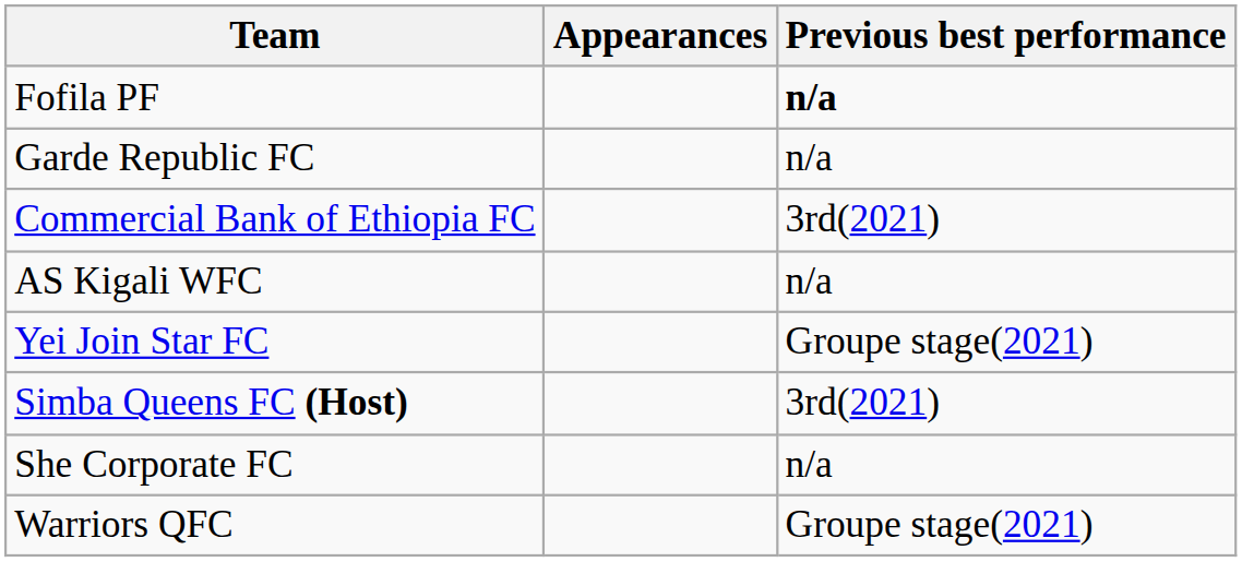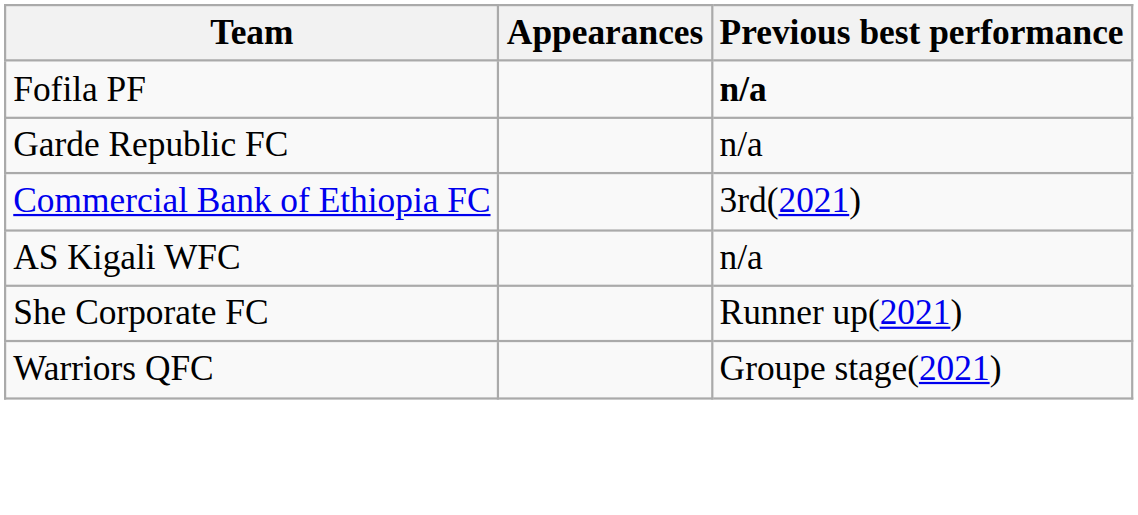- row: Yei Join Star FC | Groupe stage(2021)
- row: Simba Queens FC (Host) | 3rd(2021)
She Corporate FC | Previous best performance: n/a -> Runner up(2021)
